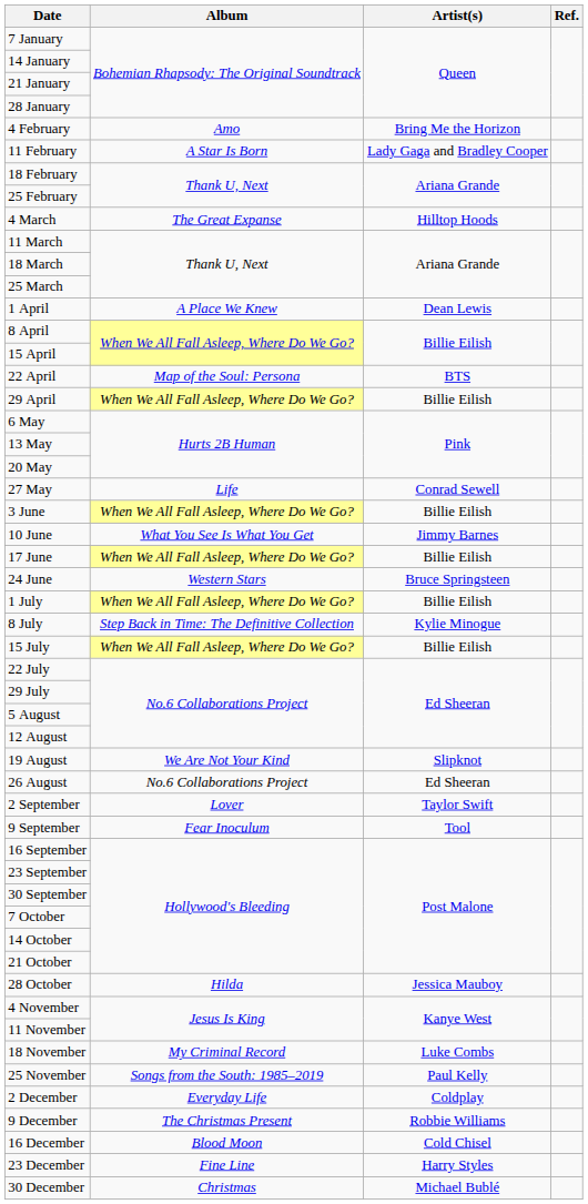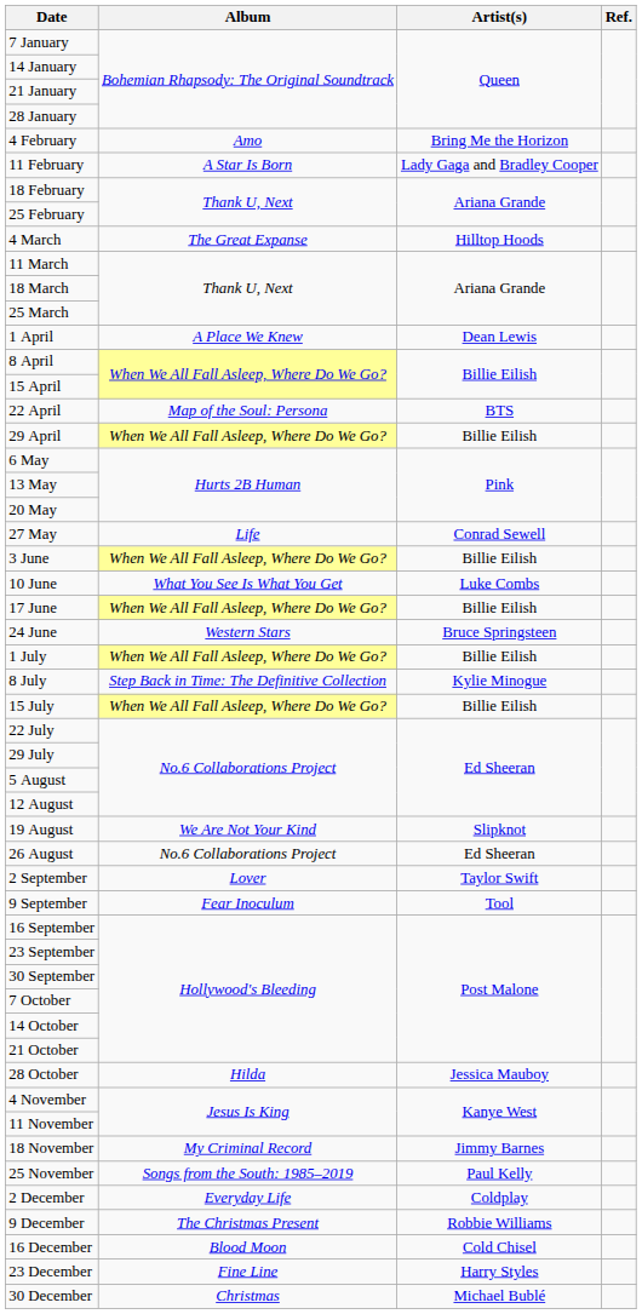10 June | Artist(s): Jimmy Barnes -> Luke Combs
18 November | Artist(s): Luke Combs -> Jimmy Barnes
